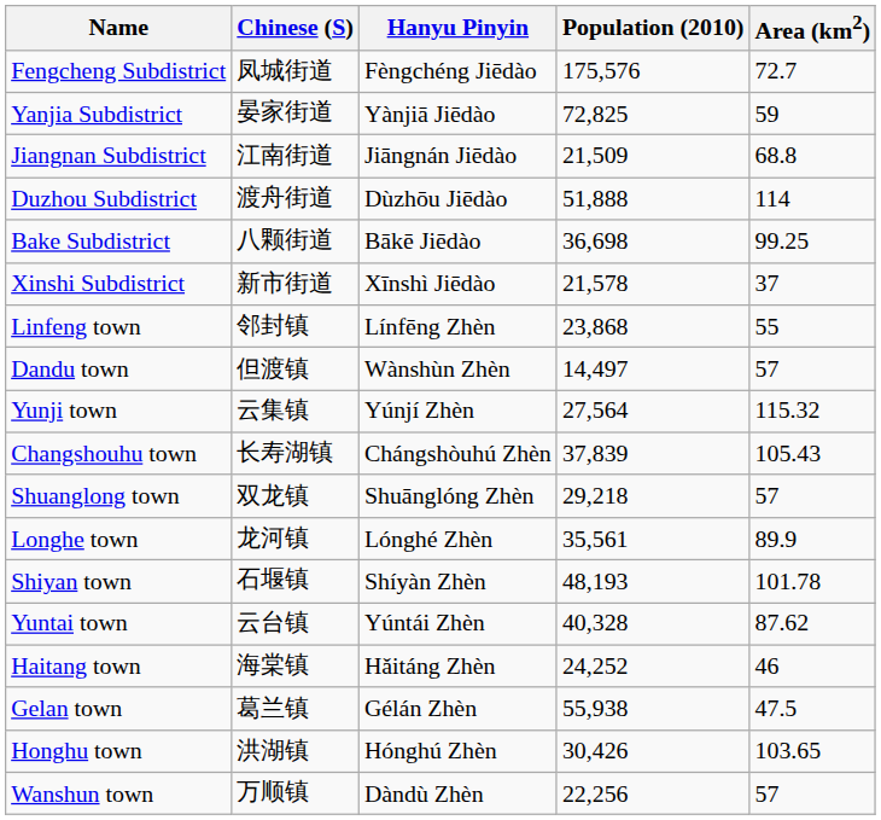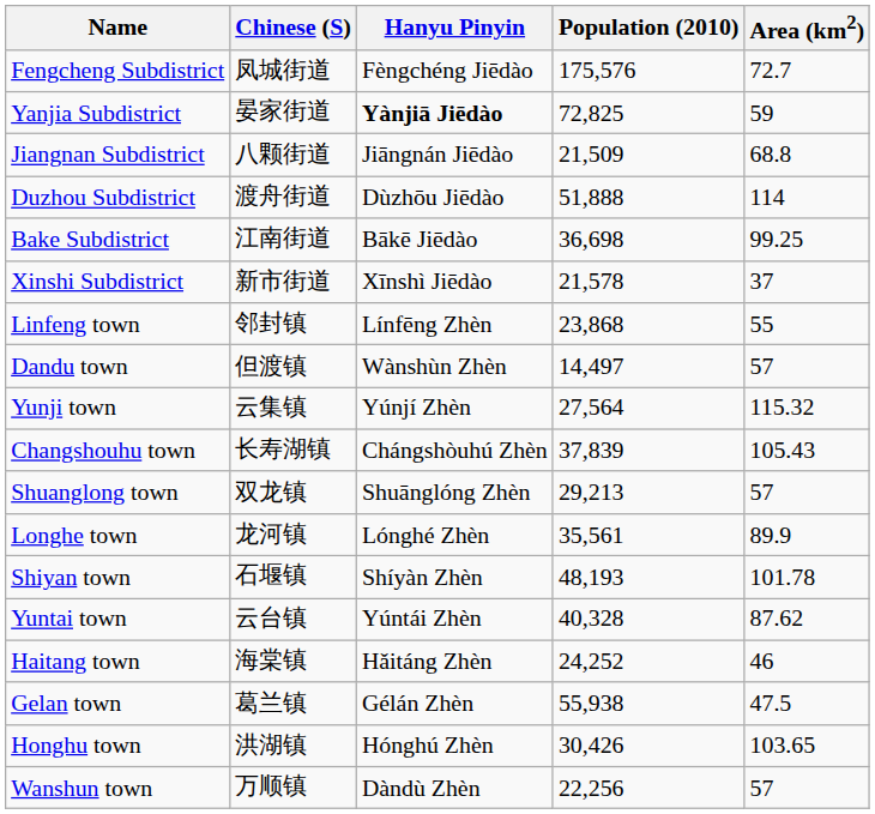Yanjia Subdistrict | Hanyu Pinyin: normal -> bold
Jiangnan Subdistrict | Chinese (S): 江南街道 -> 八颗街道
Bake Subdistrict | Chinese (S): 八颗街道 -> 江南街道
Shuanglong town | Population (2010): 29,218 -> 29,213
